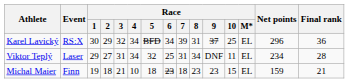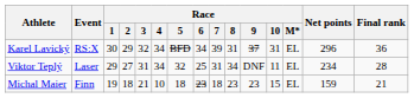Karel Lavický | Race / 10: 25 -> 31
